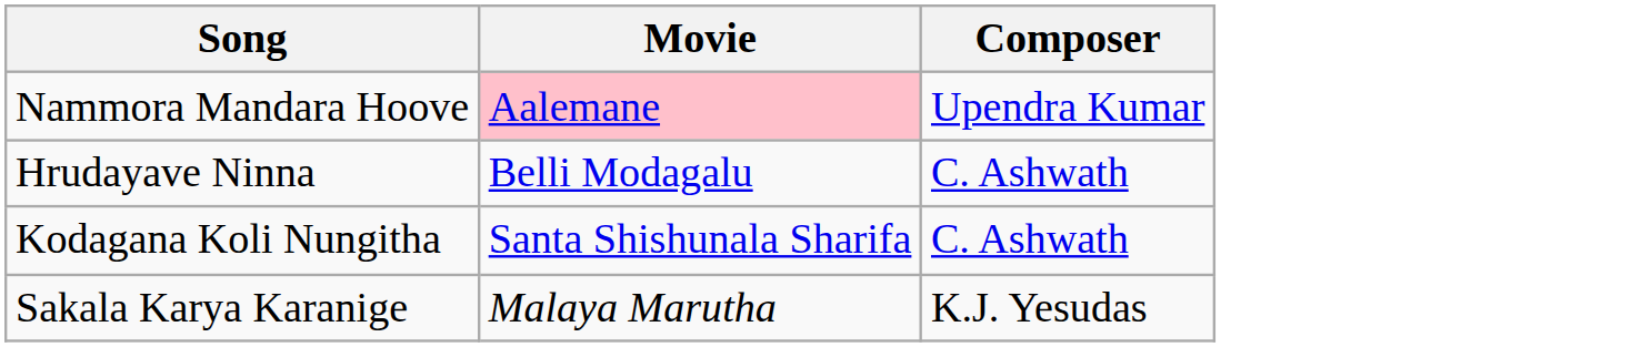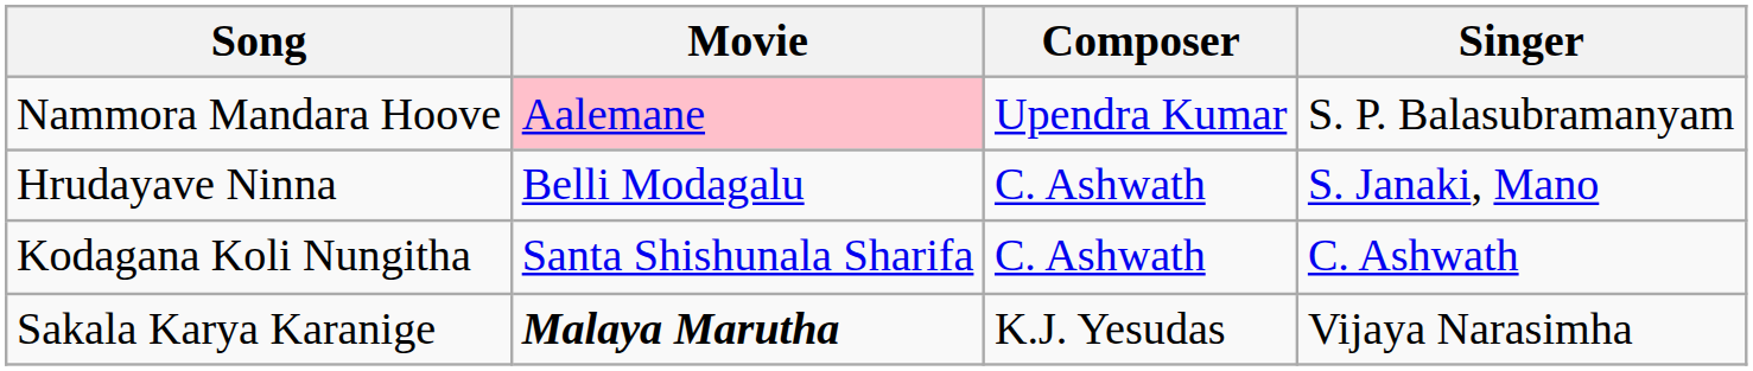+ column: Singer | S. P. Balasubramanyam | S. Janaki, Mano | C. Ashwath | Vijaya Narasimha
Sakala Karya Karanige | Movie: normal -> bold
